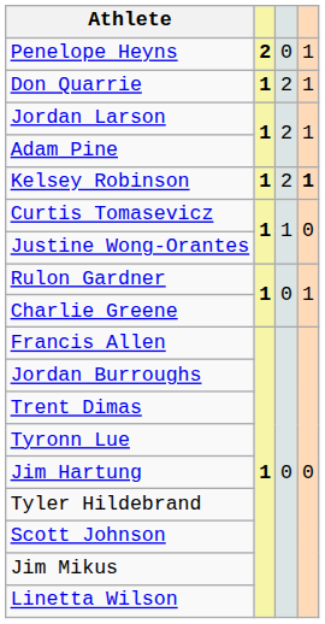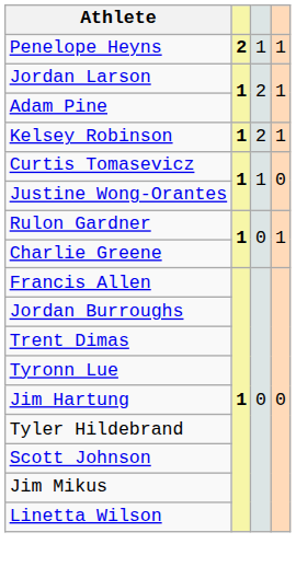Penelope Heyns | column 3: 0 -> 1
- row: Don Quarrie | 1 | 2 | 1
Kelsey Robinson | column 4: bold -> normal
